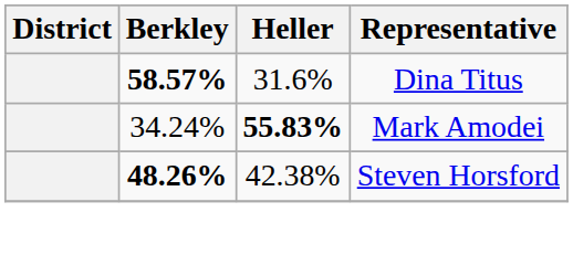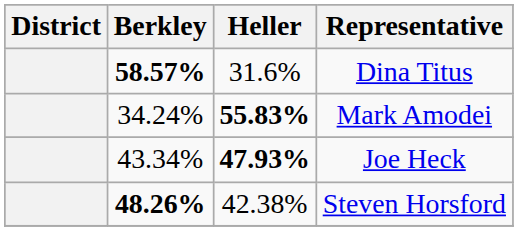+ row: 43.34% | 47.93% | Joe Heck
